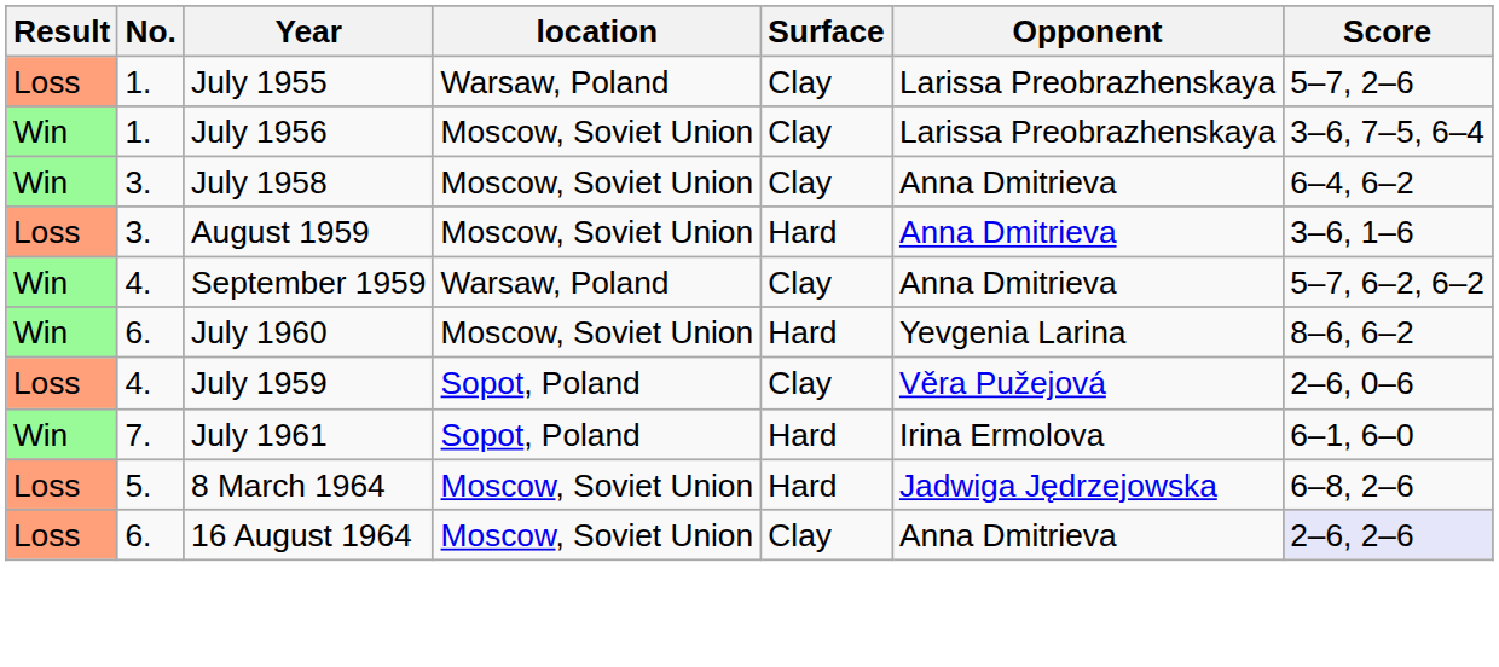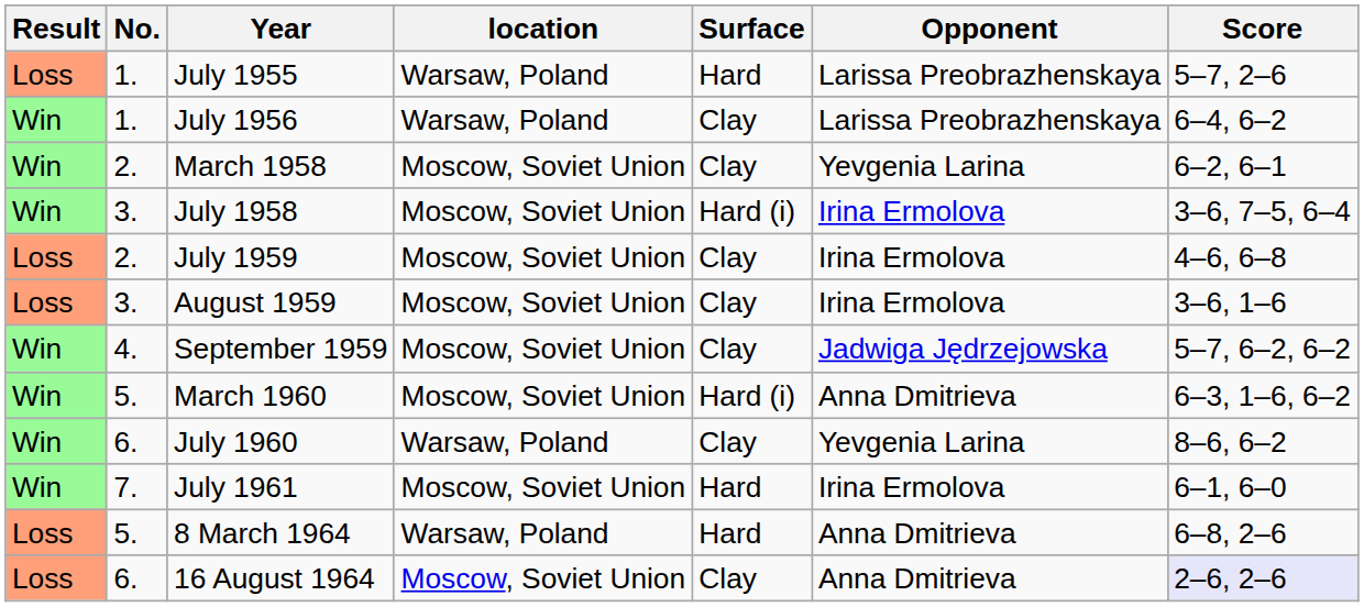July 1955 | Surface: Clay -> Hard
July 1956 | location: Moscow, Soviet Union -> Warsaw, Poland
July 1956 | Score: 3–6, 7–5, 6–4 -> 6–4, 6–2
+ row: Win | 2. | March 1958 | Moscow, Soviet Union | Clay | Yevgenia Larina | 6–2, 6–1
July 1958 | Surface: Clay -> Hard (i)
July 1958 | Opponent: Anna Dmitrieva -> Irina Ermolova
July 1958 | Score: 6–4, 6–2 -> 3–6, 7–5, 6–4
+ row: Loss | 2. | July 1959 | Moscow, Soviet Union | Clay | Irina Ermolova | 4–6, 6–8
August 1959 | Surface: Hard -> Clay
August 1959 | Opponent: Anna Dmitrieva -> Irina Ermolova
September 1959 | location: Warsaw, Poland -> Moscow, Soviet Union
September 1959 | Opponent: Anna Dmitrieva -> Jadwiga Jędrzejowska
+ row: Win | 5. | March 1960 | Moscow, Soviet Union | Hard (i) | Anna Dmitrieva | 6–3, 1–6, 6–2
July 1960 | location: Moscow, Soviet Union -> Warsaw, Poland
July 1960 | Surface: Hard -> Clay
- row: Loss | 4. | July 1959 | Sopot, Poland | Clay | Věra Pužejová | 2–6, 0–6
July 1961 | location: Sopot, Poland -> Moscow, Soviet Union
8 March 1964 | location: Moscow, Soviet Union -> Warsaw, Poland
8 March 1964 | Opponent: Jadwiga Jędrzejowska -> Anna Dmitrieva
